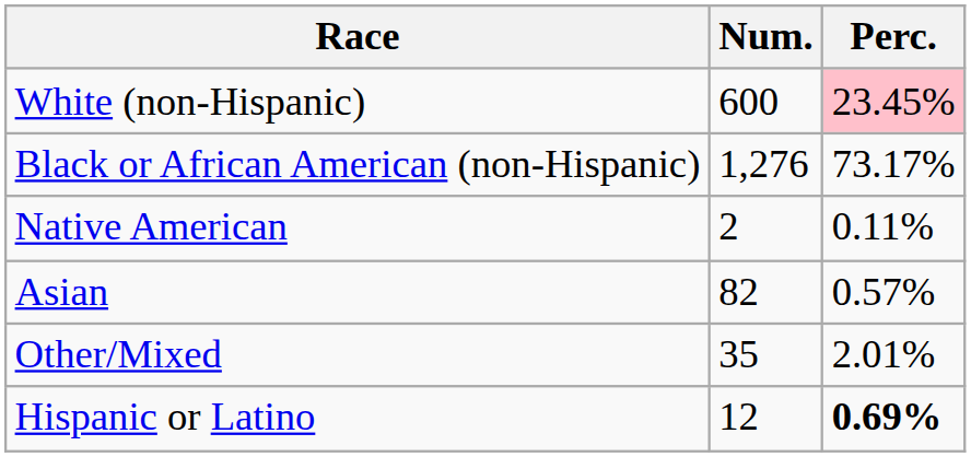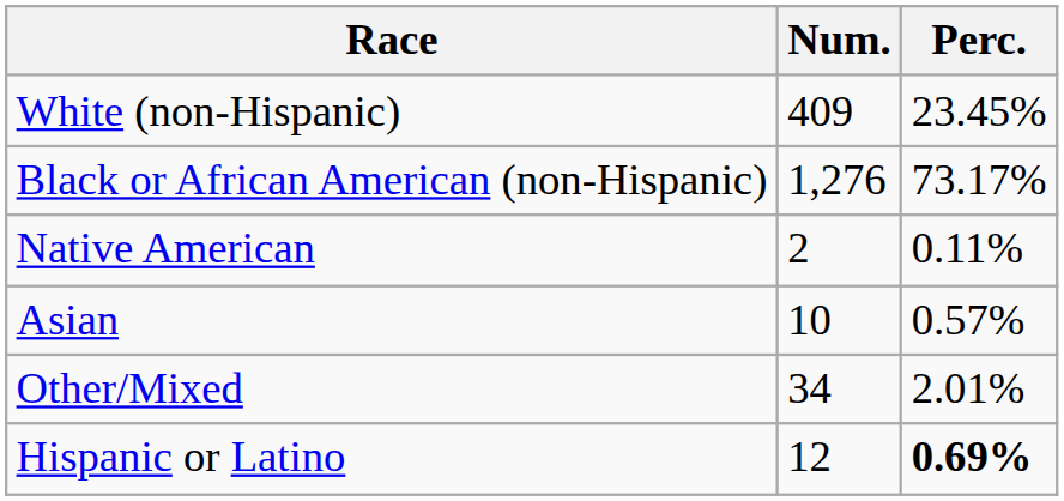White (non-Hispanic) | Num.: 600 -> 409
White (non-Hispanic) | Perc.: pink background -> no background
Asian | Num.: 82 -> 10
Other/Mixed | Num.: 35 -> 34
